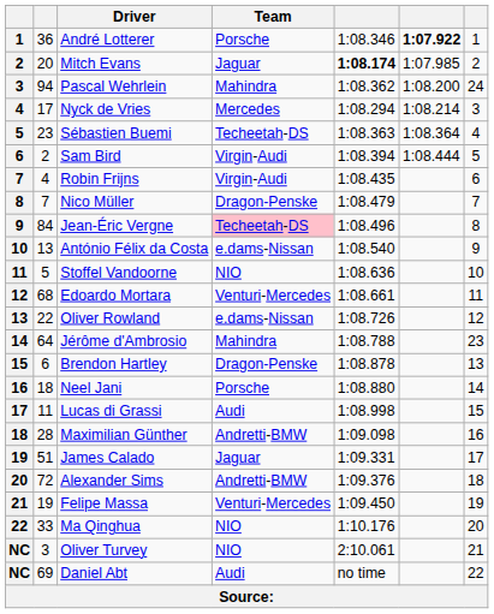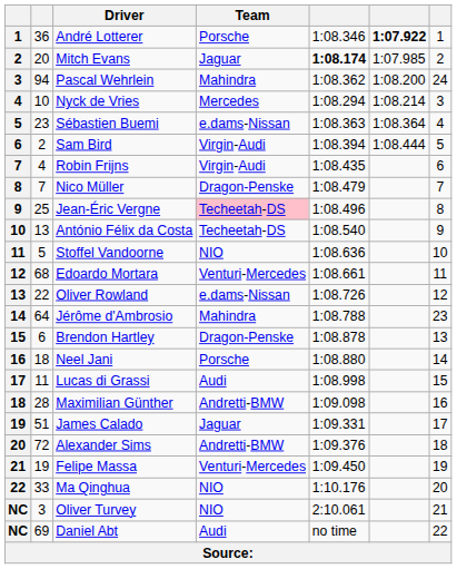Nyck de Vries | column 2: 17 -> 10
Sébastien Buemi | Team: Techeetah-DS -> e.dams-Nissan
Jean-Éric Vergne | column 2: 84 -> 25
António Félix da Costa | Team: e.dams-Nissan -> Techeetah-DS
